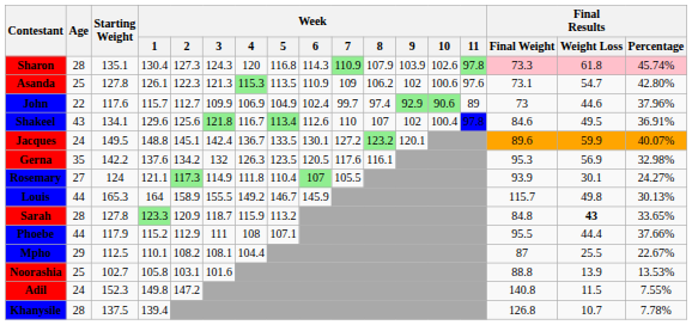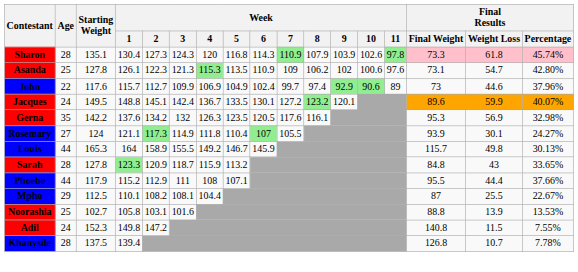- row: Shakeel | 43 | 134.1 | 129.6 | 125.6 | 121.8 | 116.7 | 113.4 | 112.6 | 110 | 107 | 102 | 100.4 | 97.8 | 84.6 | 49.5 | 36.91%
Sarah | Final Results / Weight Loss: bold -> normal
